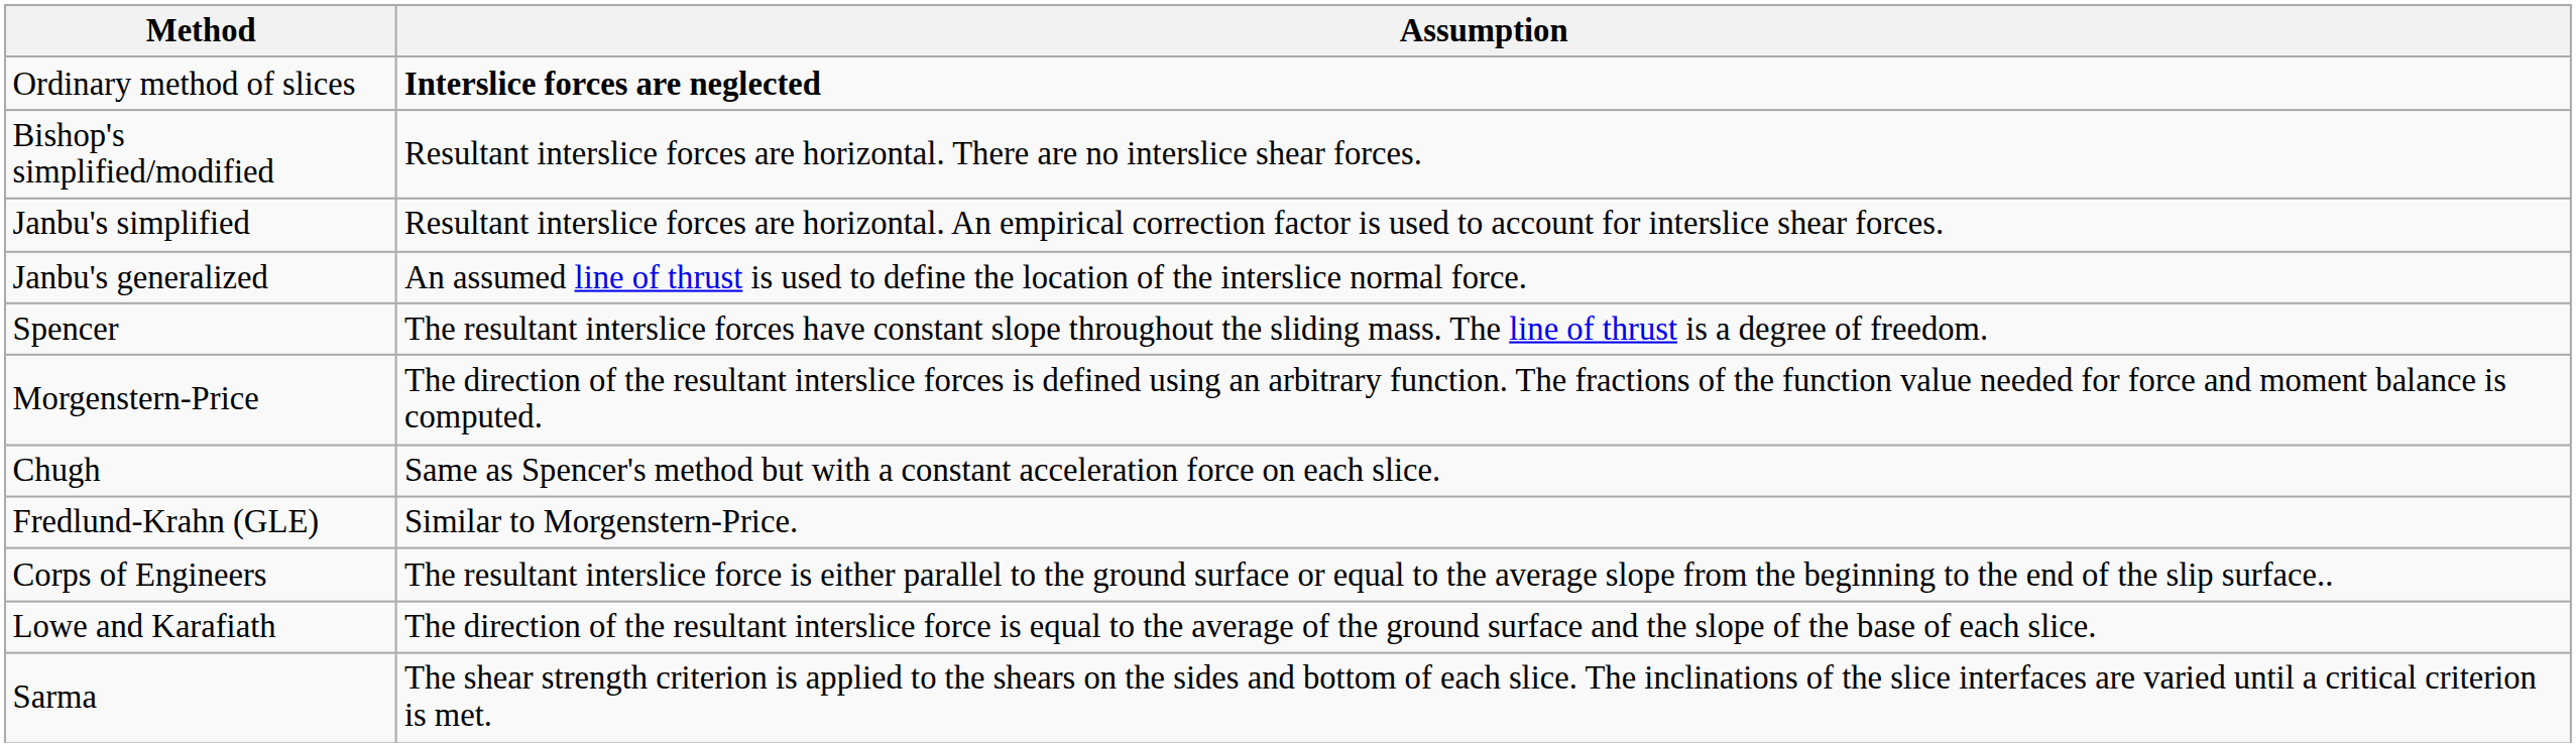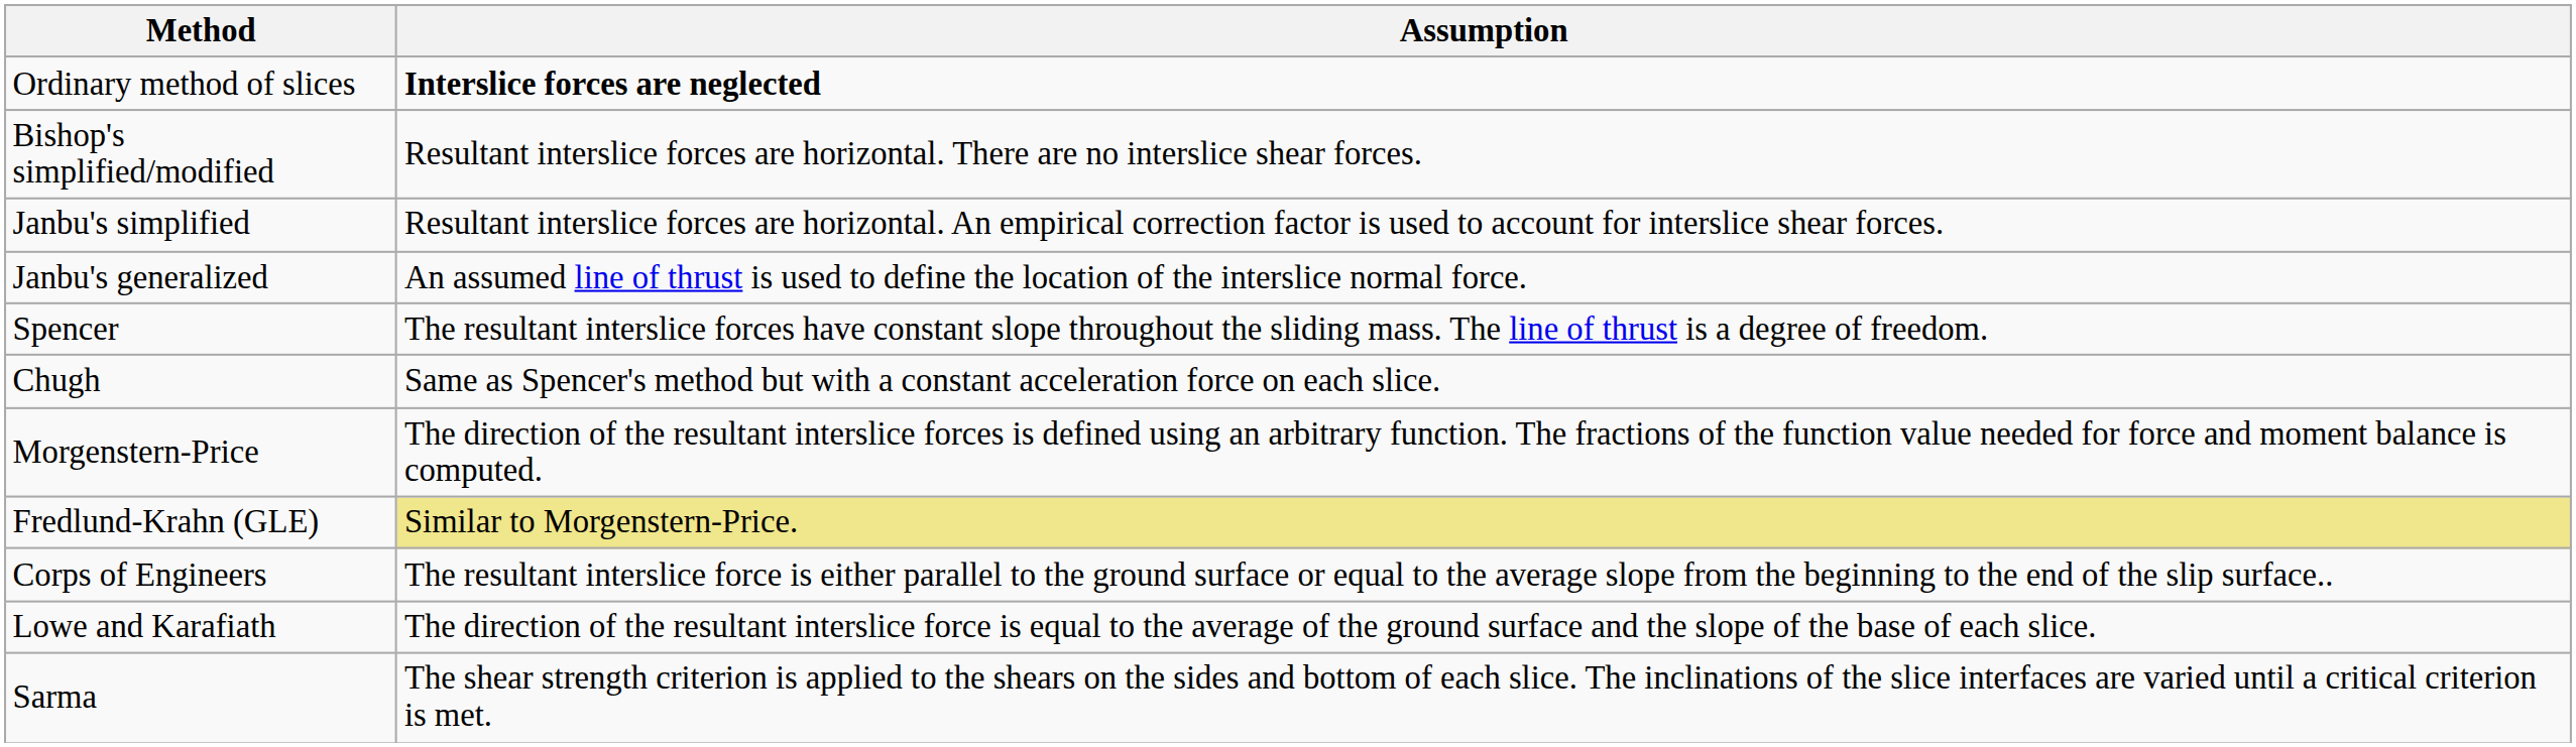rows swapped: Chugh <-> Morgenstern-Price
Fredlund-Krahn (GLE) | Assumption: no background -> khaki background
